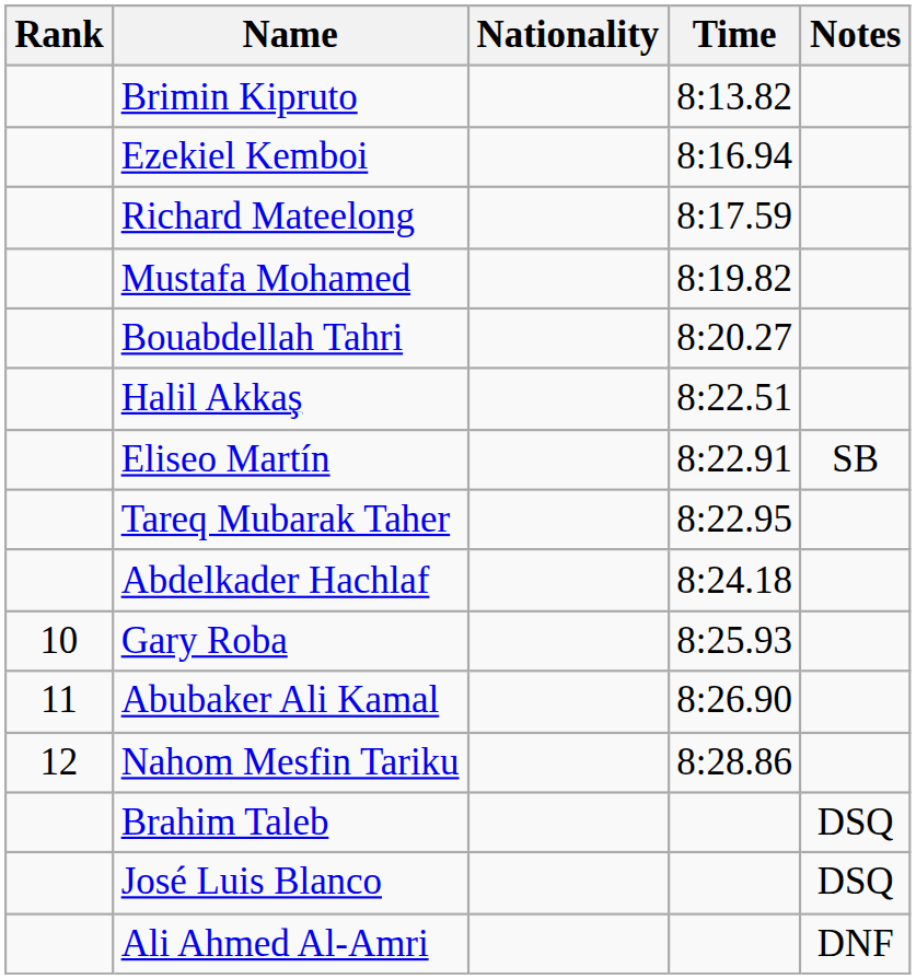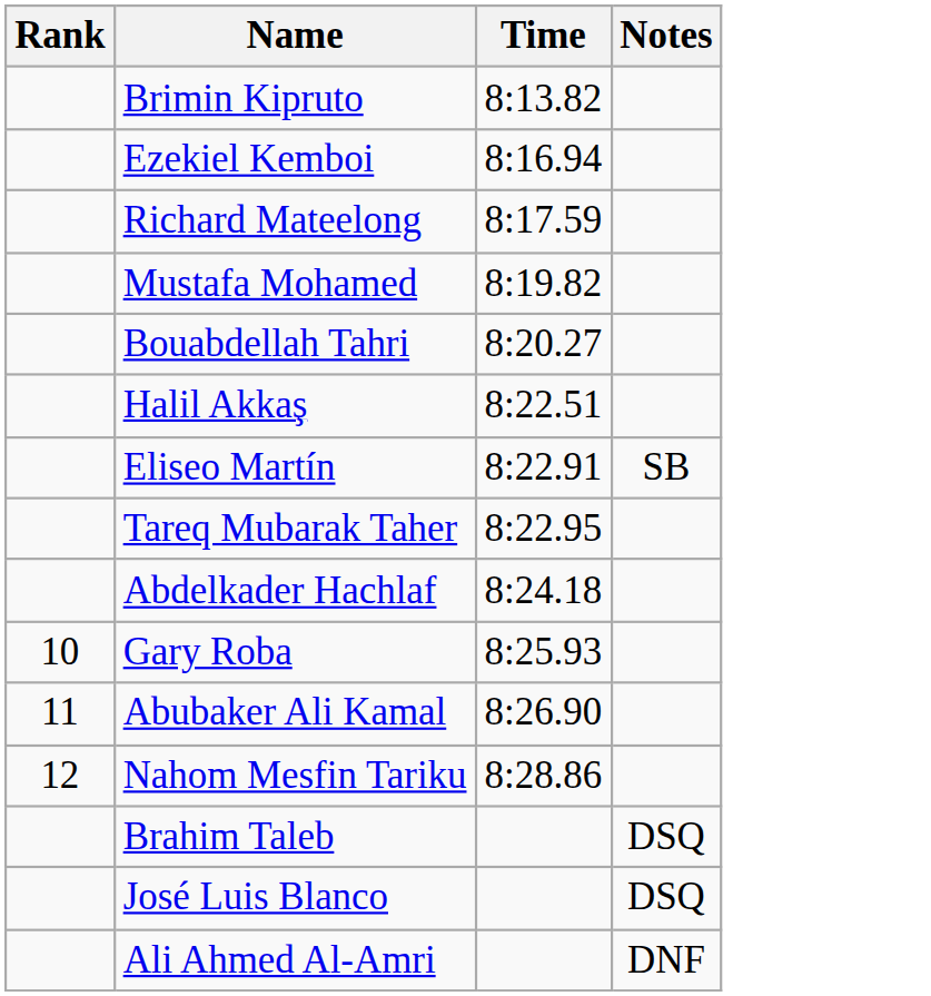- column: Nationality
